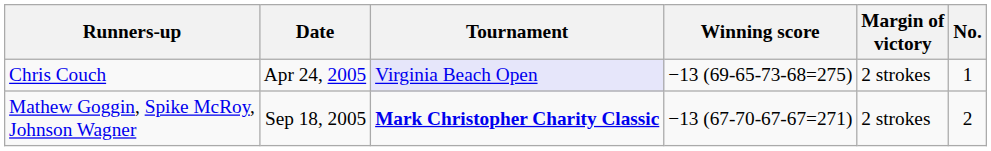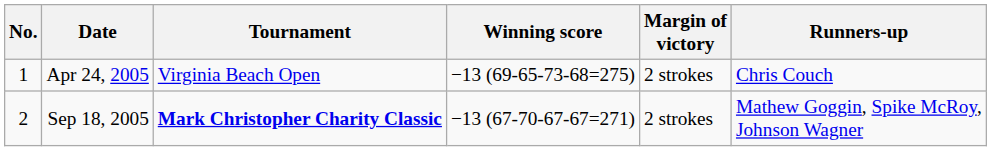columns swapped: No. <-> Runners-up
Apr 24, 2005 | Tournament: lavender background -> no background
